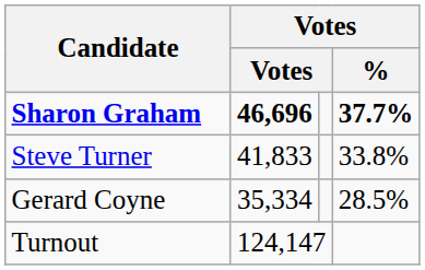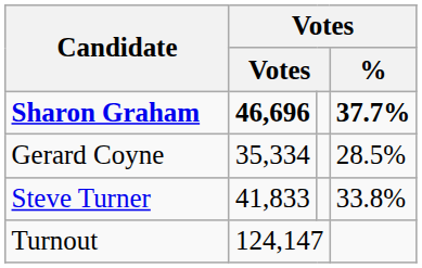rows swapped: Steve Turner <-> Gerard Coyne
